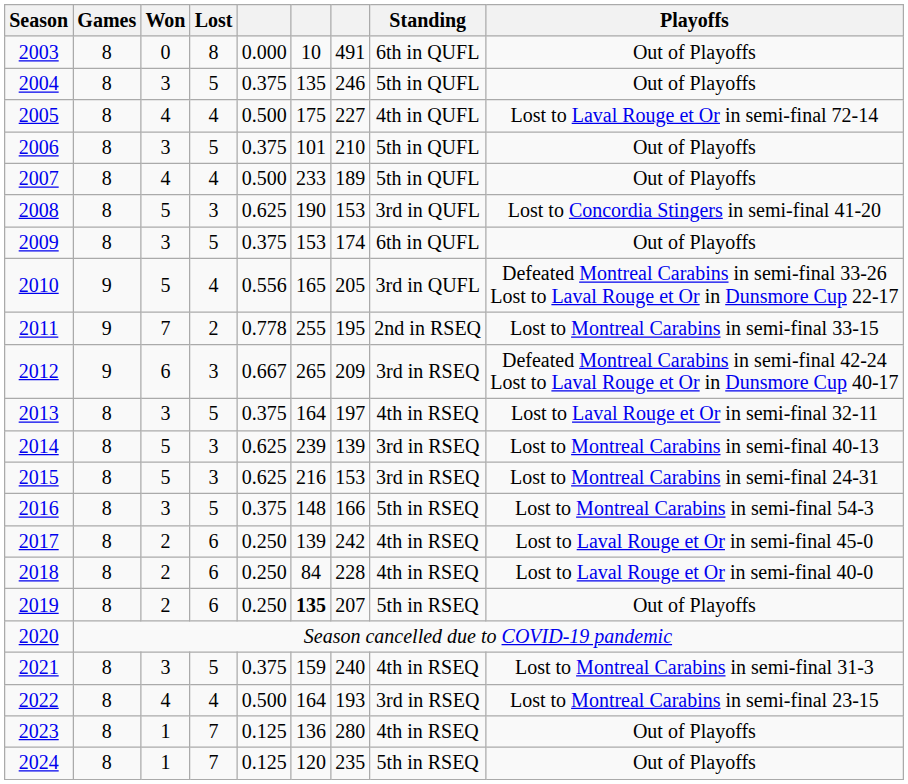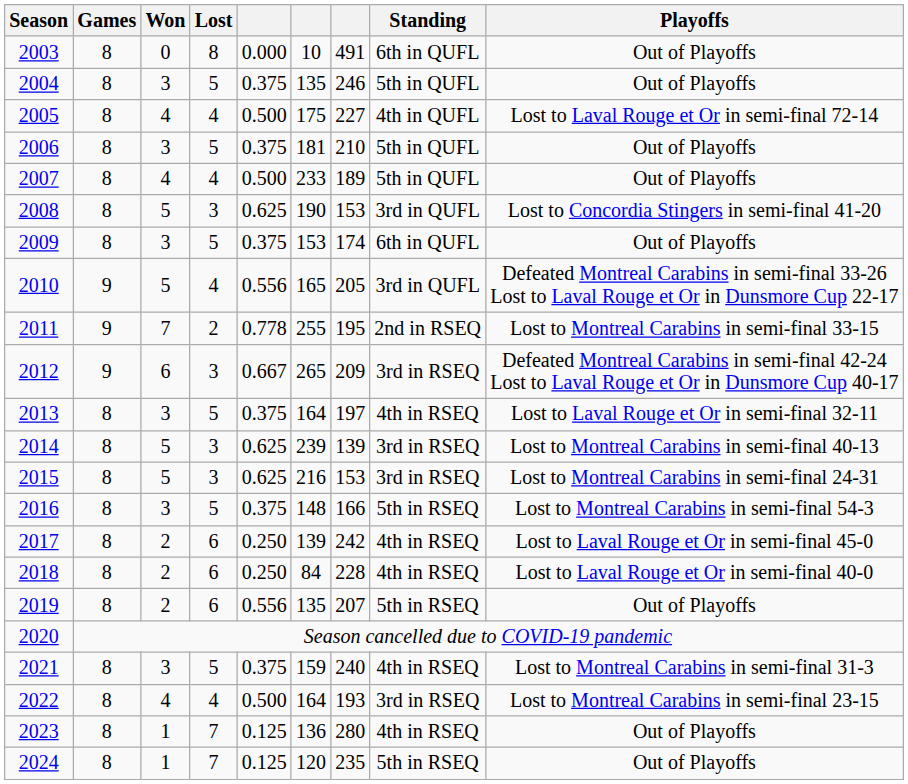2006 | column 6: 101 -> 181
2019 | column 5: 0.250 -> 0.556
2019 | column 6: bold -> normal
